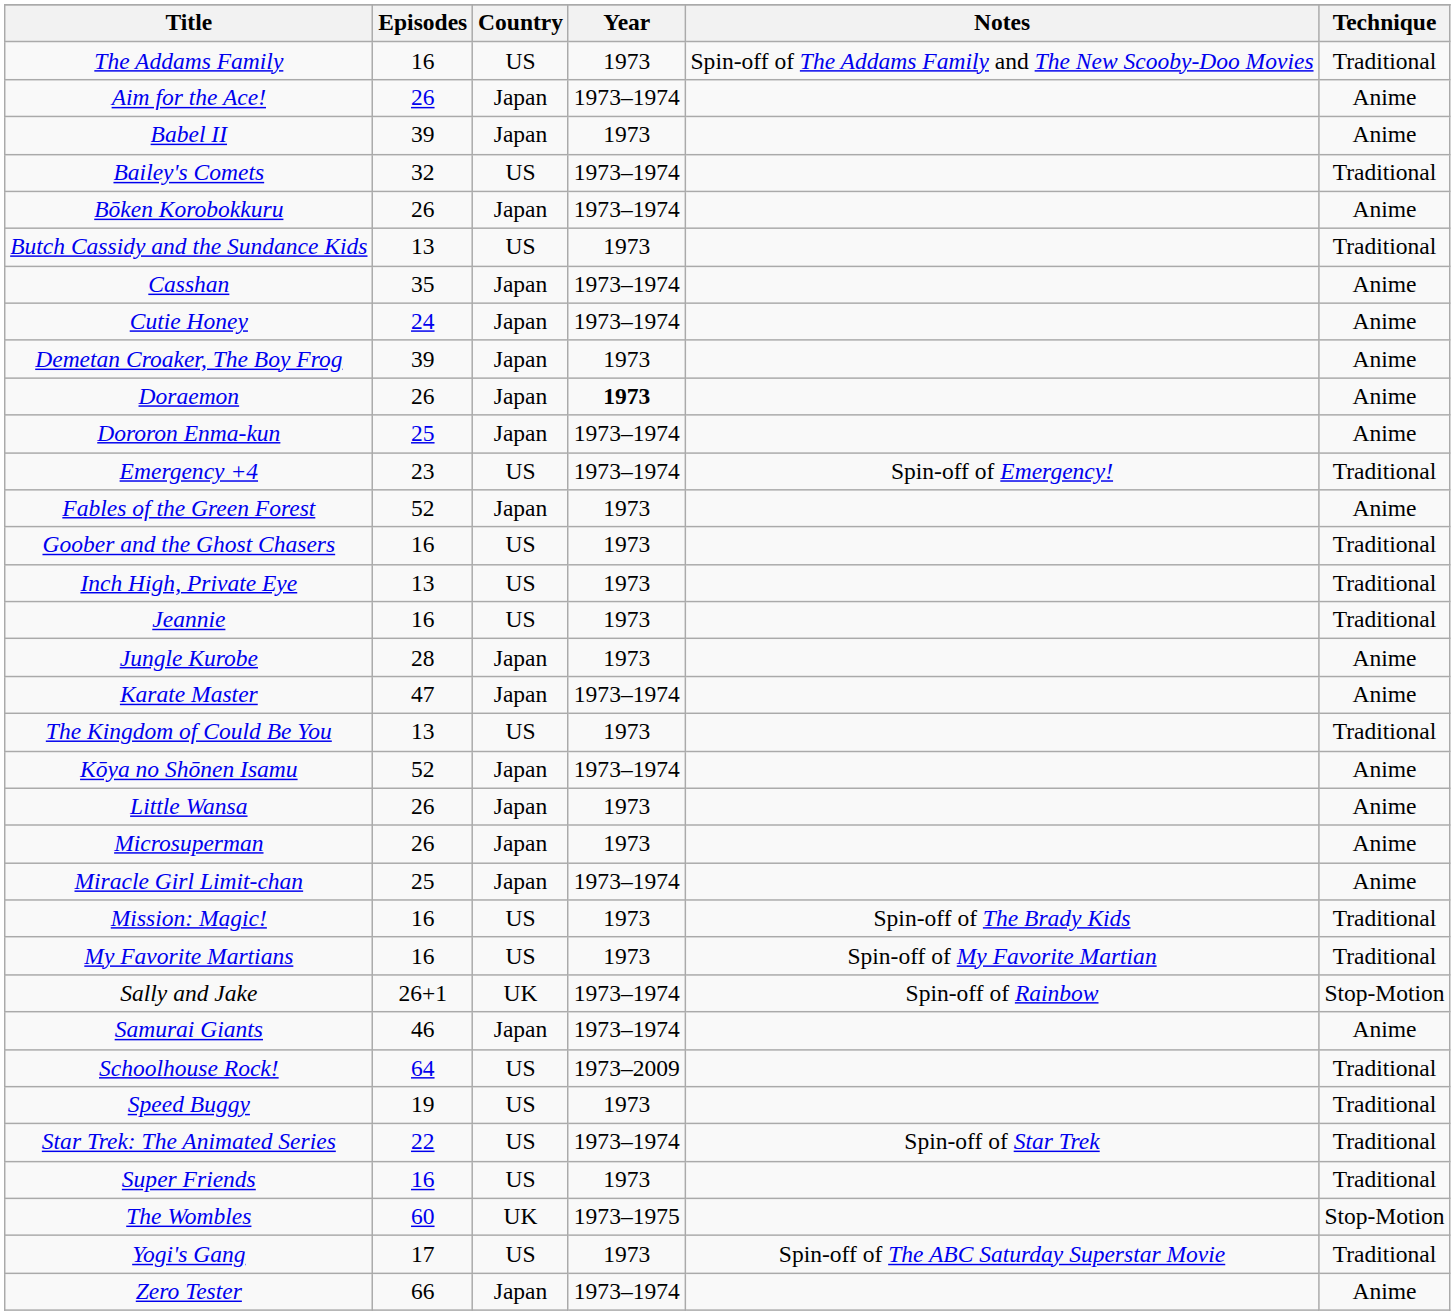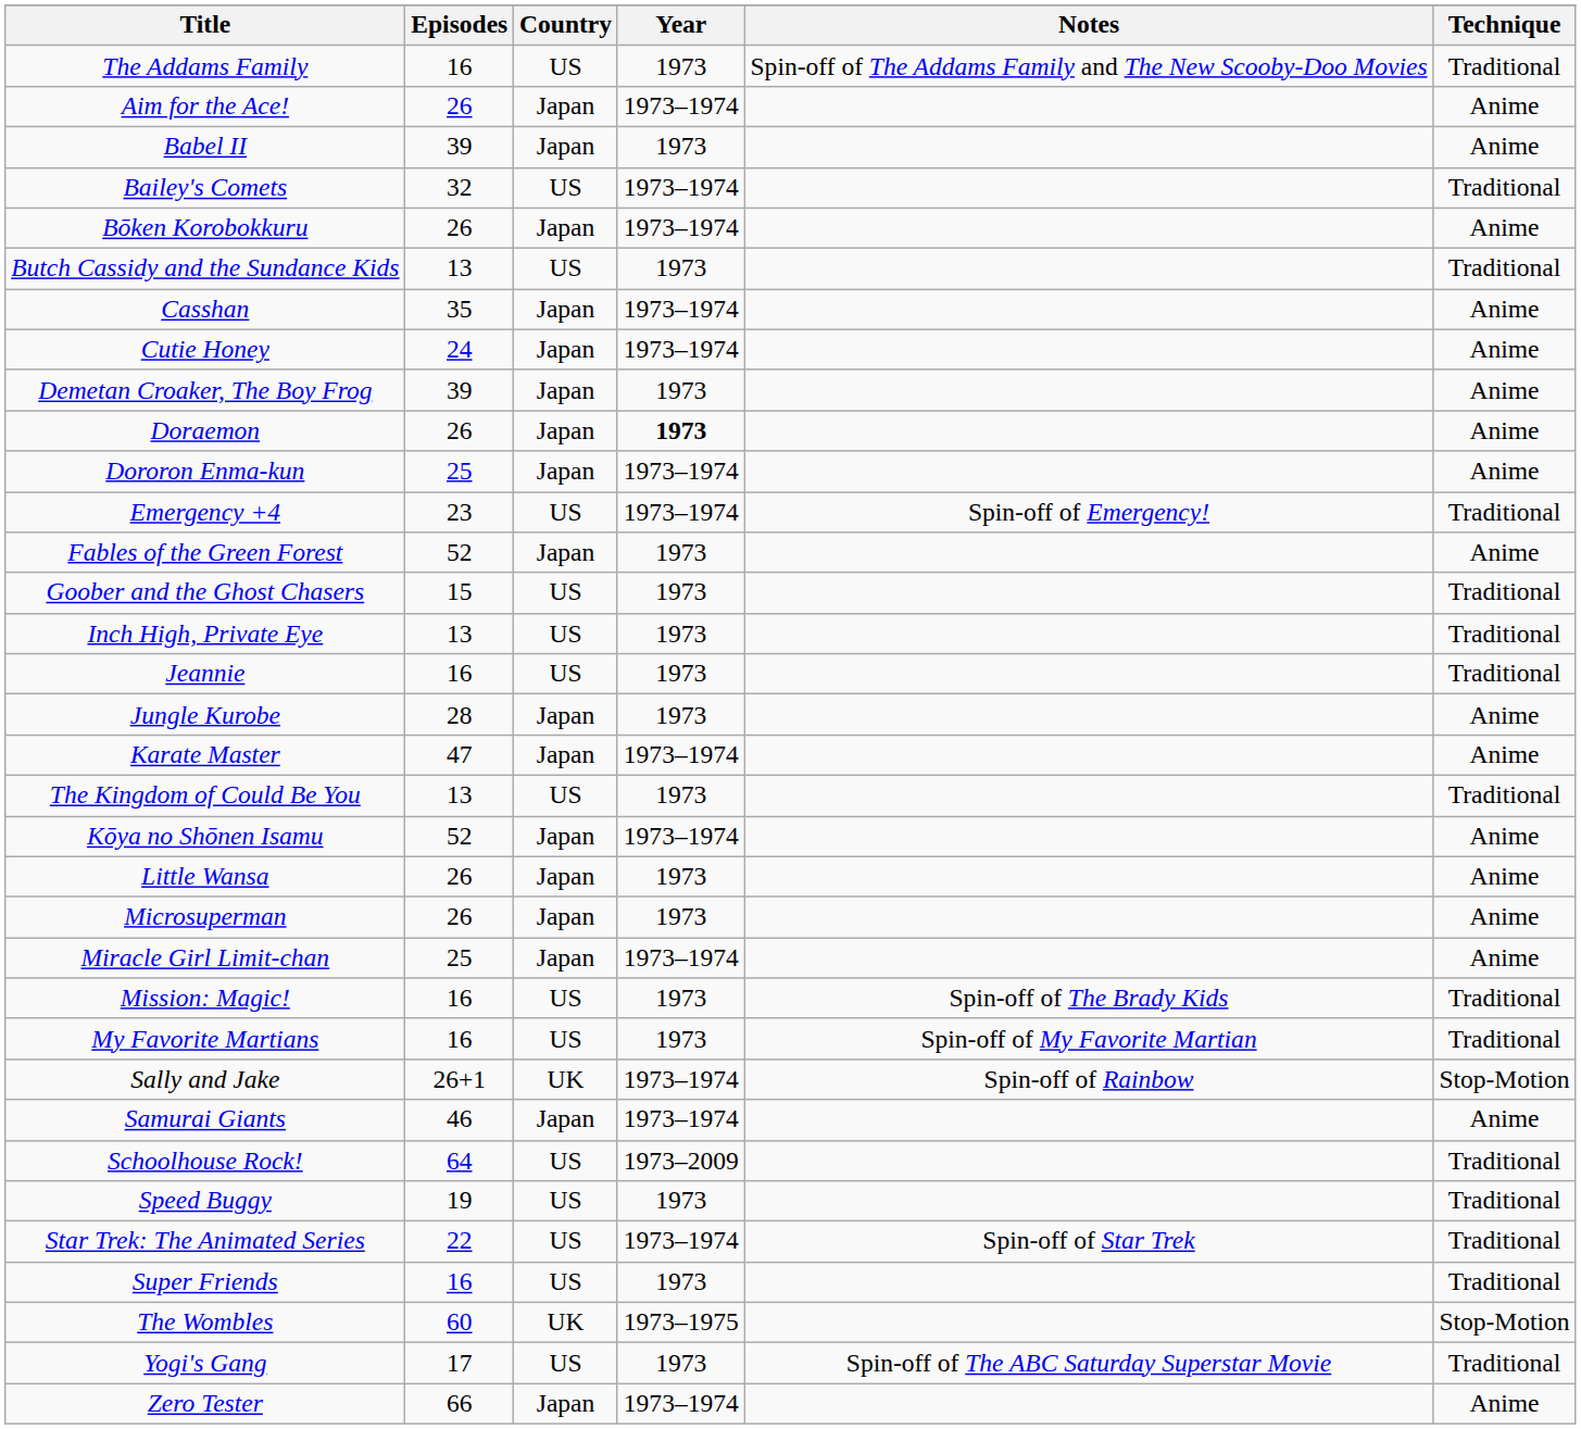Goober and the Ghost Chasers | Episodes: 16 -> 15
